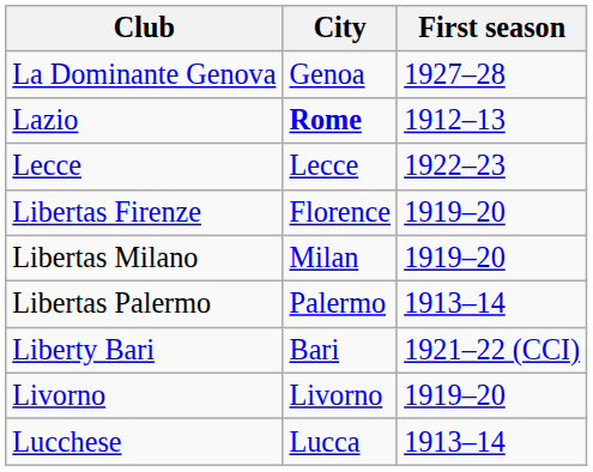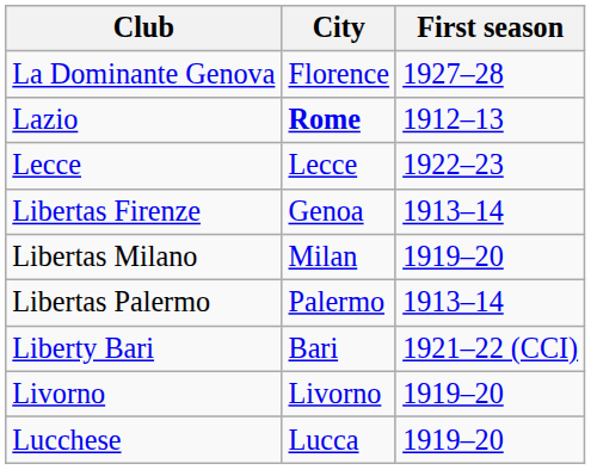La Dominante Genova | City: Genoa -> Florence
Libertas Firenze | City: Florence -> Genoa
Libertas Firenze | First season: 1919–20 -> 1913–14
Lucchese | First season: 1913–14 -> 1919–20
